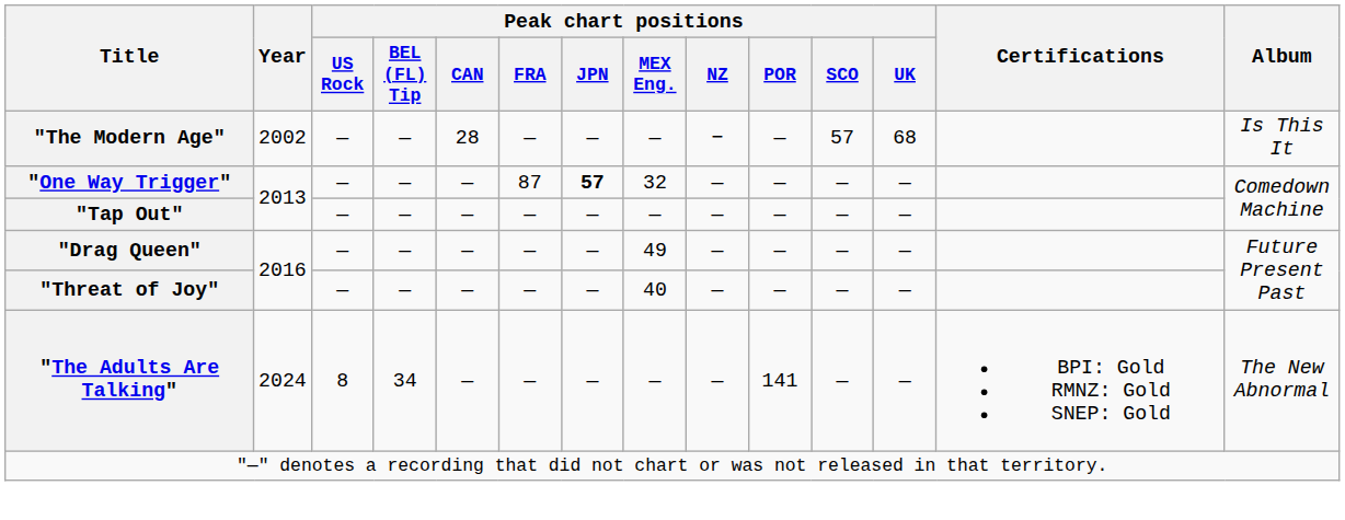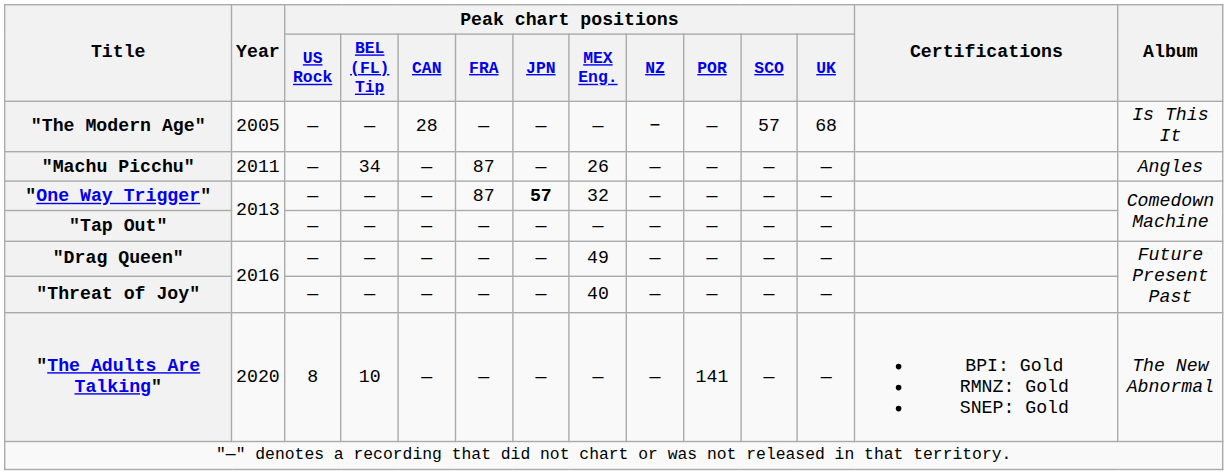"The Modern Age" | Year: 2002 -> 2005
+ row: "Machu Picchu" | 2011 | — | 34 | — | 87 | — | 26 | — | — | — | — | Angles
"The Adults Are Talking" | Year: 2024 -> 2020
"The Adults Are Talking" | Peak chart positions / BEL (FL) Tip: 34 -> 10
